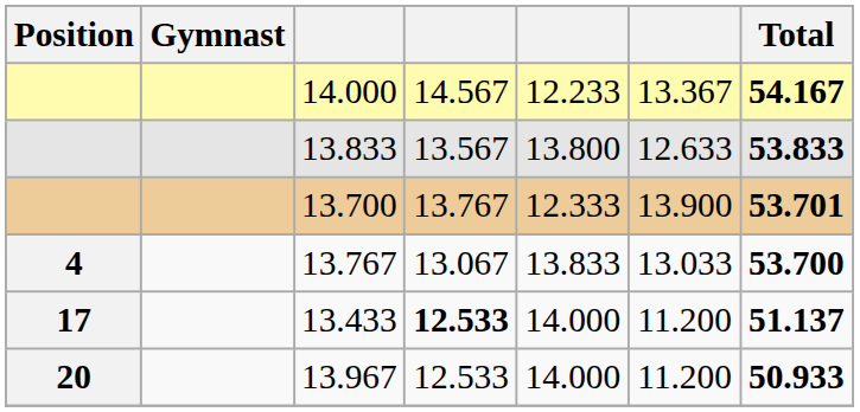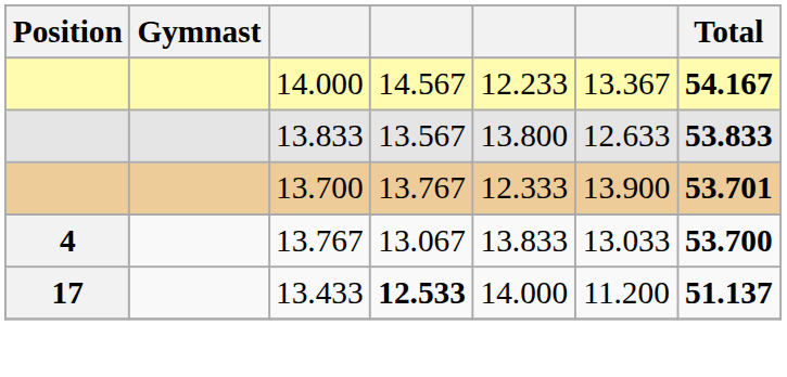- row: 20 | 13.967 | 12.533 | 14.000 | 11.200 | 50.933
